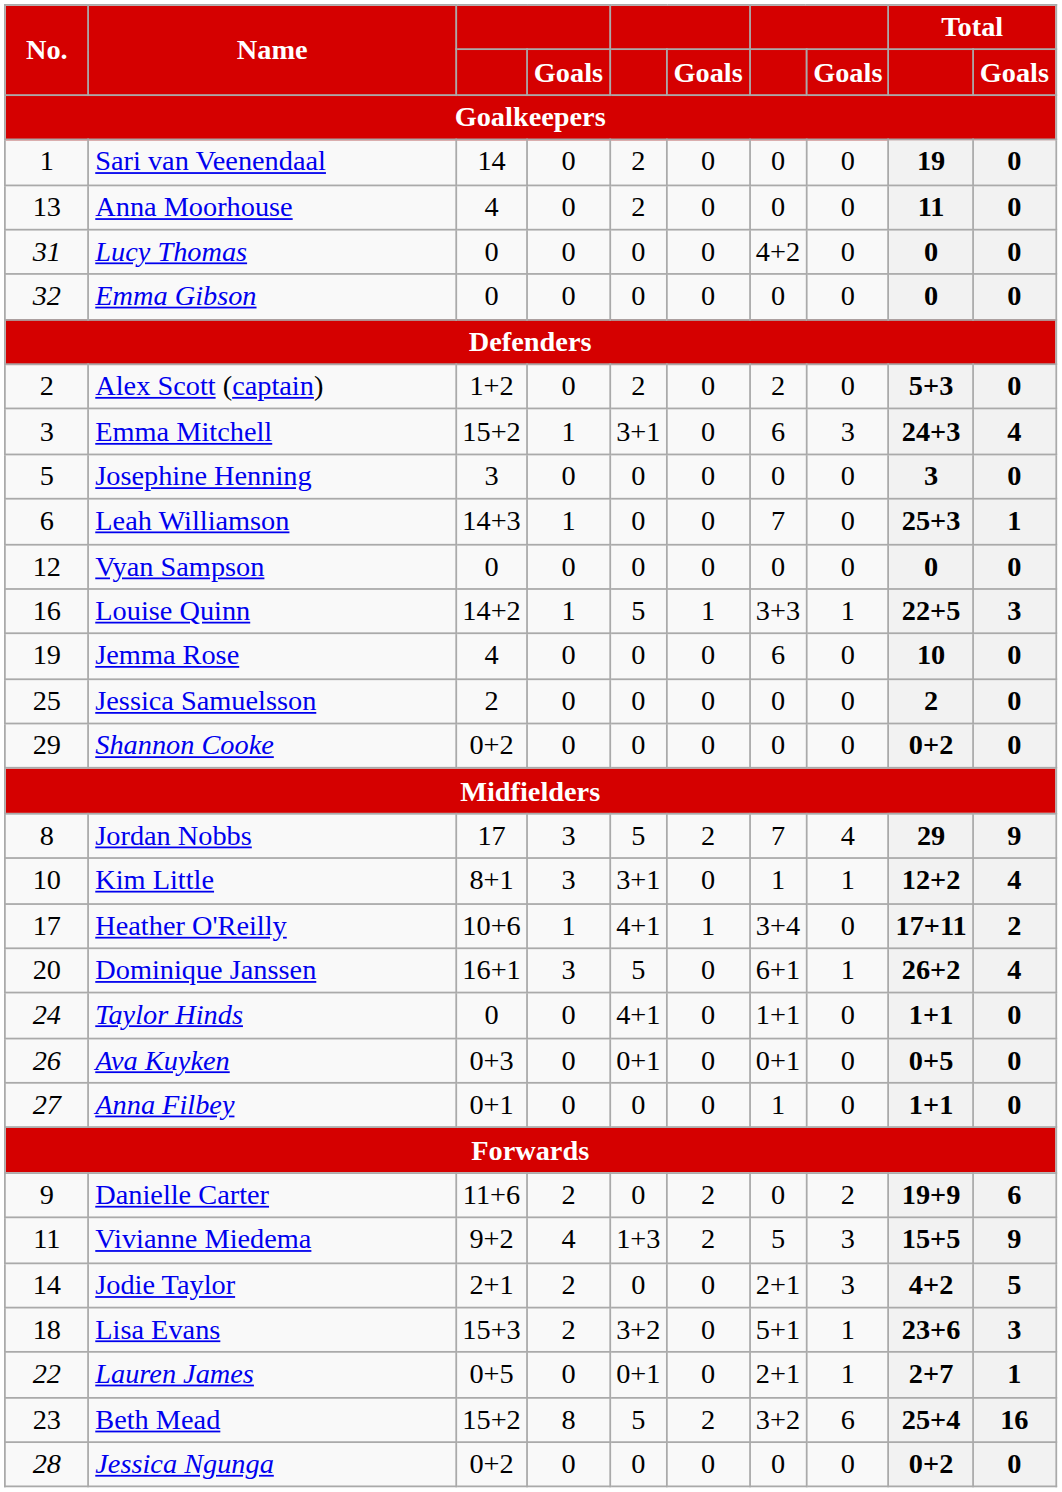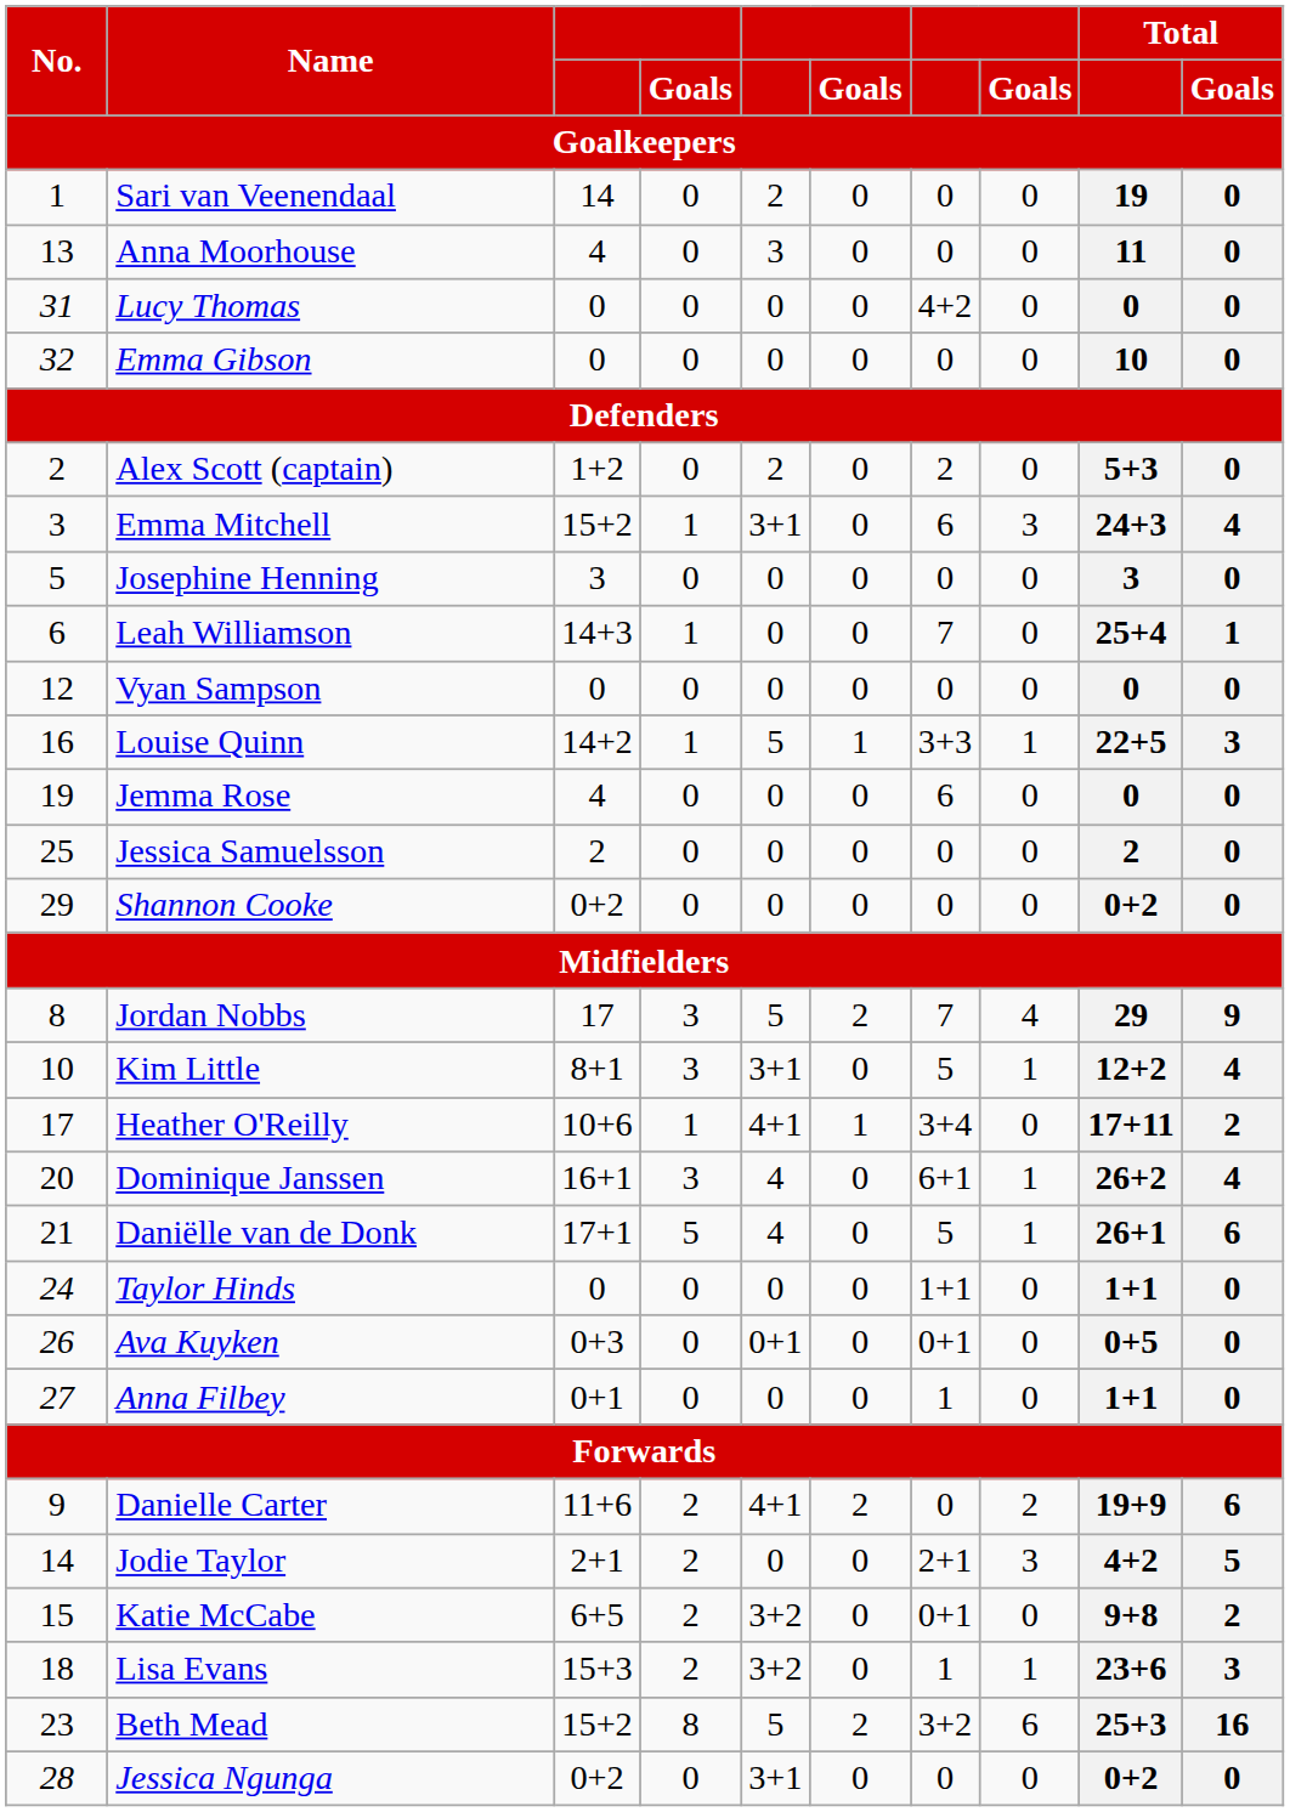Anna Moorhouse | column 5: 2 -> 3
Emma Gibson | Total: 0 -> 10
Leah Williamson | Total: 25+3 -> 25+4
Jemma Rose | Total: 10 -> 0
Kim Little | column 7: 1 -> 5
Dominique Janssen | column 5: 5 -> 4
+ row: 21 | Daniëlle van de Donk | 17+1 | 5 | 4 | 0 | 5 | 1 | 26+1 | 6
Taylor Hinds | column 5: 4+1 -> 0
Danielle Carter | column 5: 0 -> 4+1
- row: 11 | Vivianne Miedema | 9+2 | 4 | 1+3 | 2 | 5 | 3 | 15+5 | 9
+ row: 15 | Katie McCabe | 6+5 | 2 | 3+2 | 0 | 0+1 | 0 | 9+8 | 2
Lisa Evans | column 7: 5+1 -> 1
- row: 22 | Lauren James | 0+5 | 0 | 0+1 | 0 | 2+1 | 1 | 2+7 | 1
Beth Mead | Total: 25+4 -> 25+3
Jessica Ngunga | column 5: 0 -> 3+1
